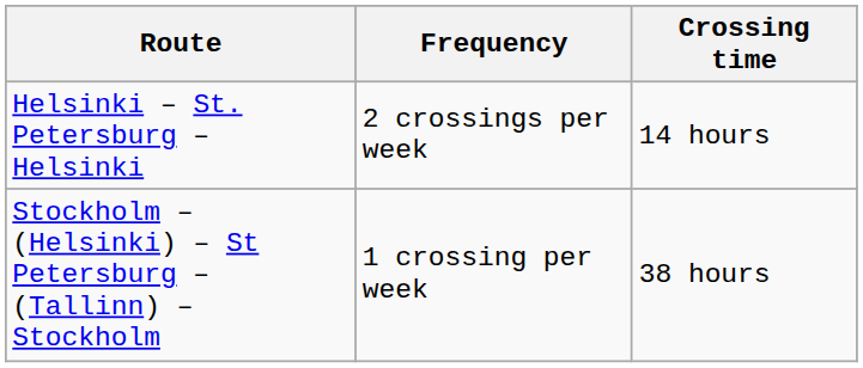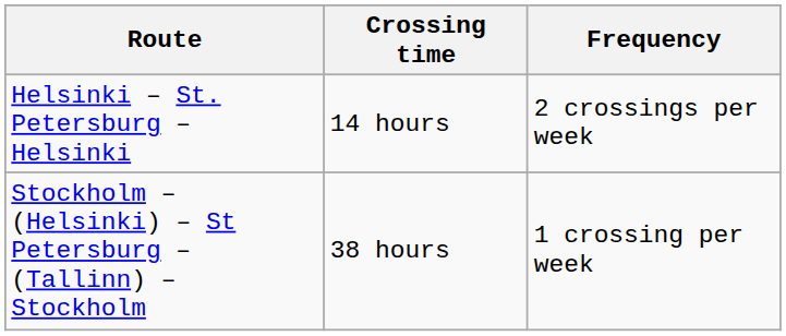columns swapped: Frequency <-> Crossing time
